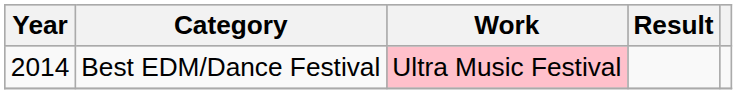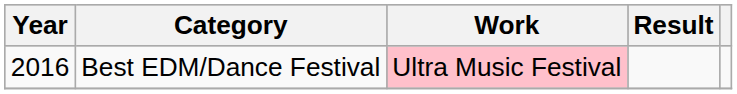Best EDM/Dance Festival | Year: 2014 -> 2016
